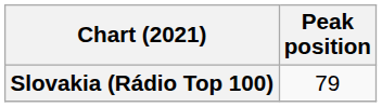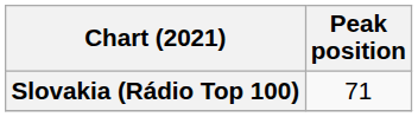Slovakia (Rádio Top 100) | Peak position: 79 -> 71
